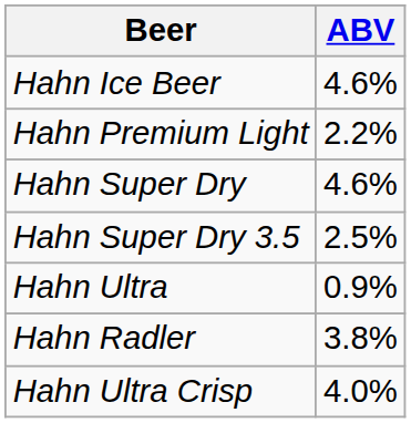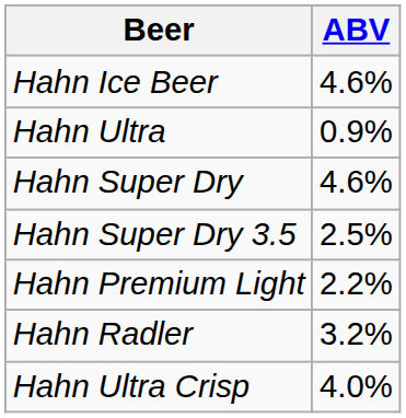rows swapped: Hahn Premium Light <-> Hahn Ultra
Hahn Radler | ABV: 3.8% -> 3.2%
